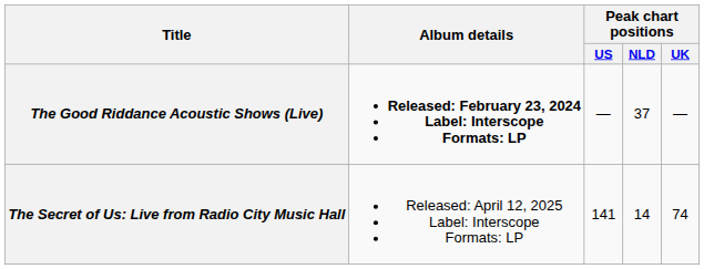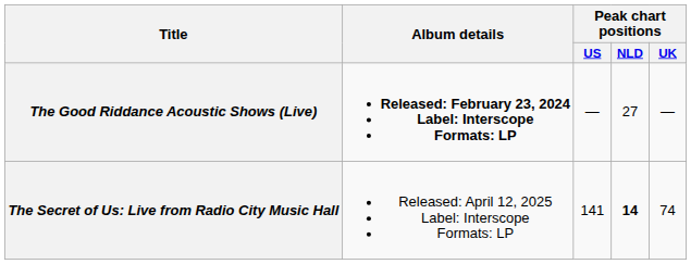The Good Riddance Acoustic Shows (Live) | Peak chart positions / NLD: 37 -> 27
The Secret of Us: Live from Radio City Music Hall | Peak chart positions / NLD: normal -> bold
